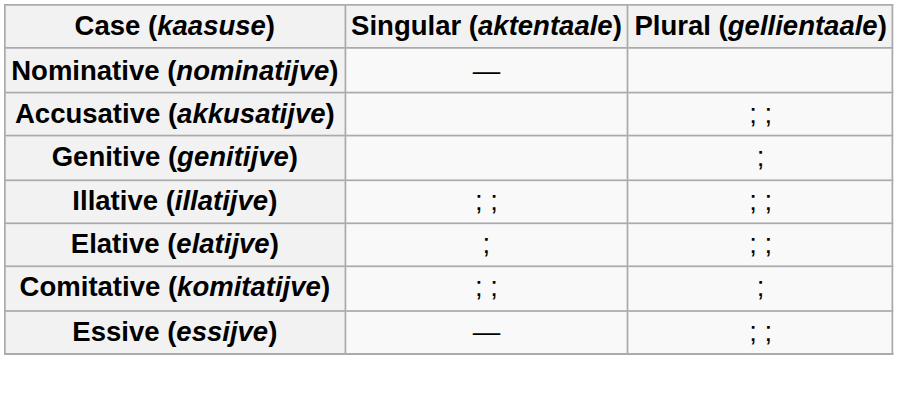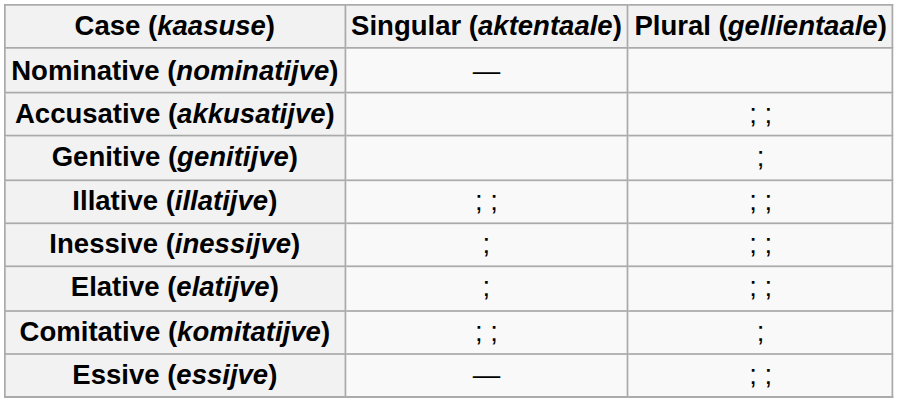+ row: Inessive (inessijve) | ; | ; ;
